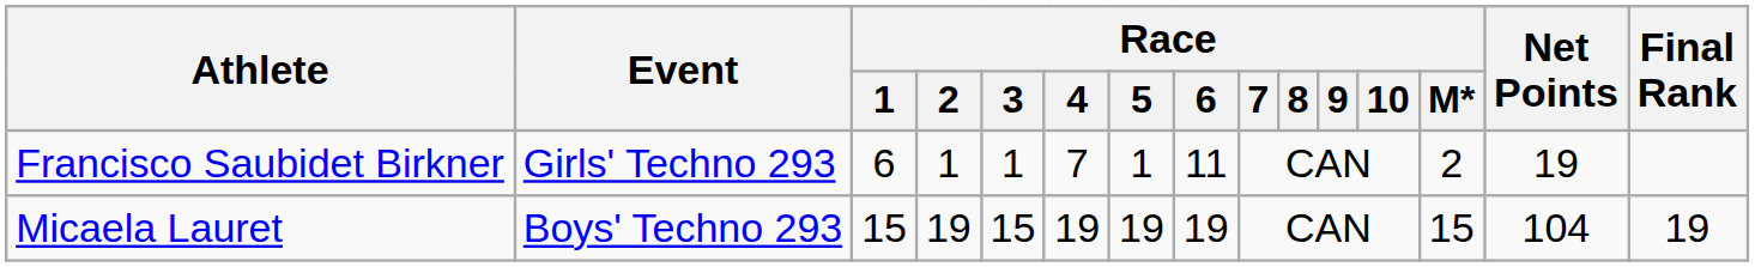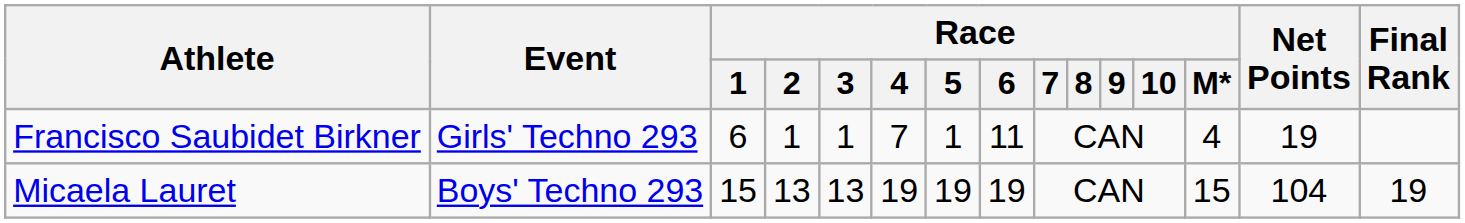Francisco Saubidet Birkner | Race / M*: 2 -> 4
Micaela Lauret | Race / 2: 19 -> 13
Micaela Lauret | Race / 3: 15 -> 13
